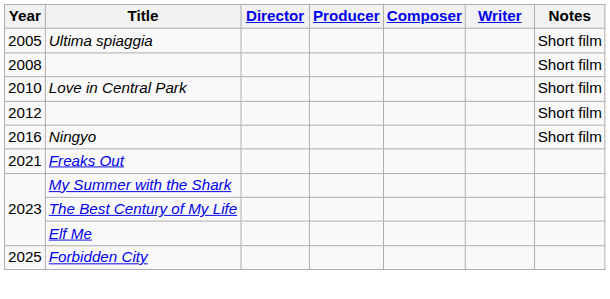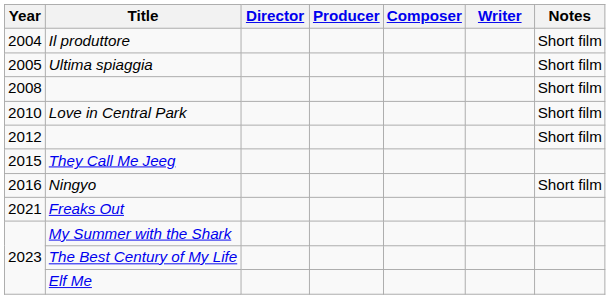+ row: 2004 | Il produttore | Short film
+ row: 2015 | They Call Me Jeeg
- row: 2025 | Forbidden City
